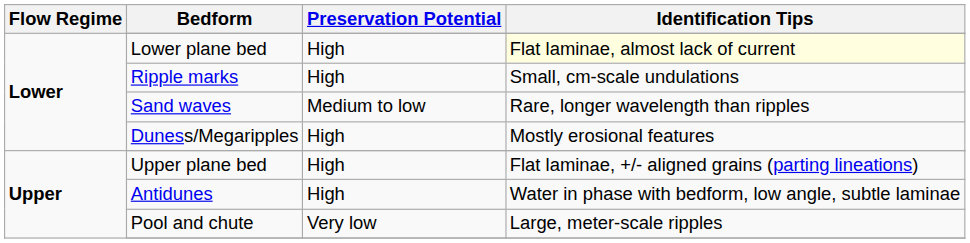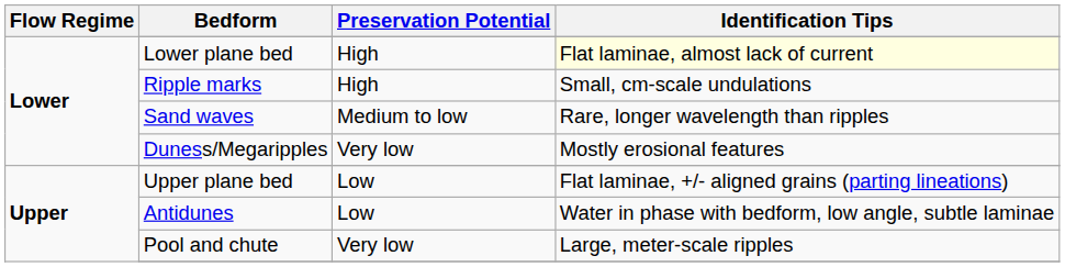Duness/Megaripples | Preservation Potential: High -> Very low
Upper plane bed | Preservation Potential: High -> Low
Antidunes | Preservation Potential: High -> Low
